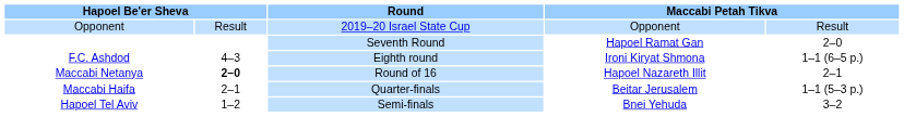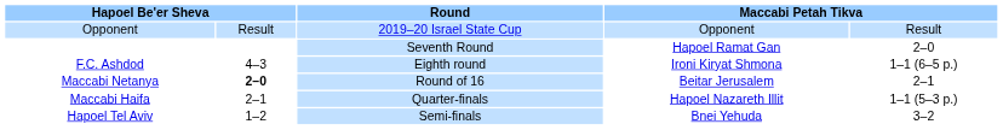Maccabi Netanya | column 4: Hapoel Nazareth Illit -> Beitar Jerusalem
Maccabi Haifa | column 4: Beitar Jerusalem -> Hapoel Nazareth Illit
